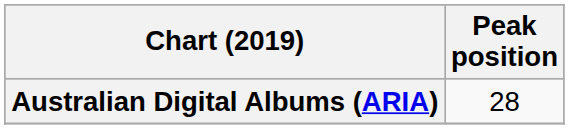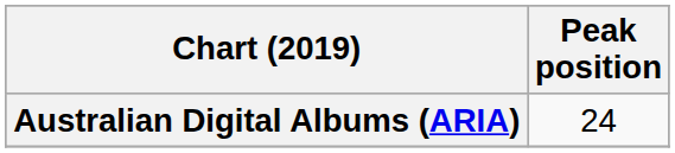Australian Digital Albums (ARIA) | Peak position: 28 -> 24
